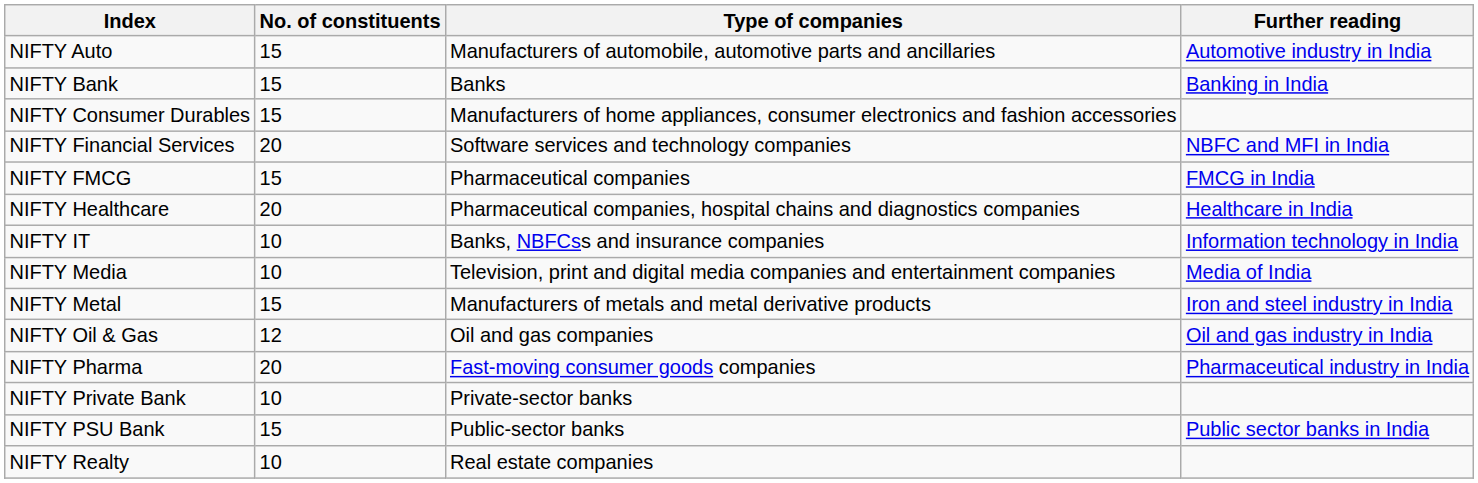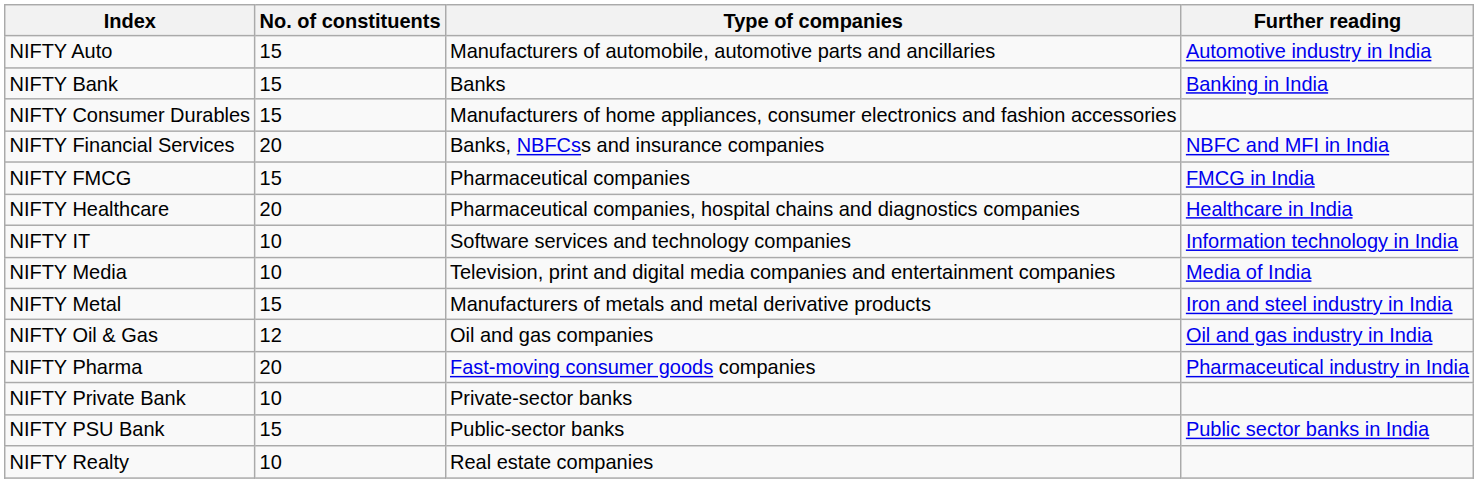NIFTY Financial Services | Type of companies: Software services and technology companies -> Banks, NBFCss and insurance companies
NIFTY IT | Type of companies: Banks, NBFCss and insurance companies -> Software services and technology companies
